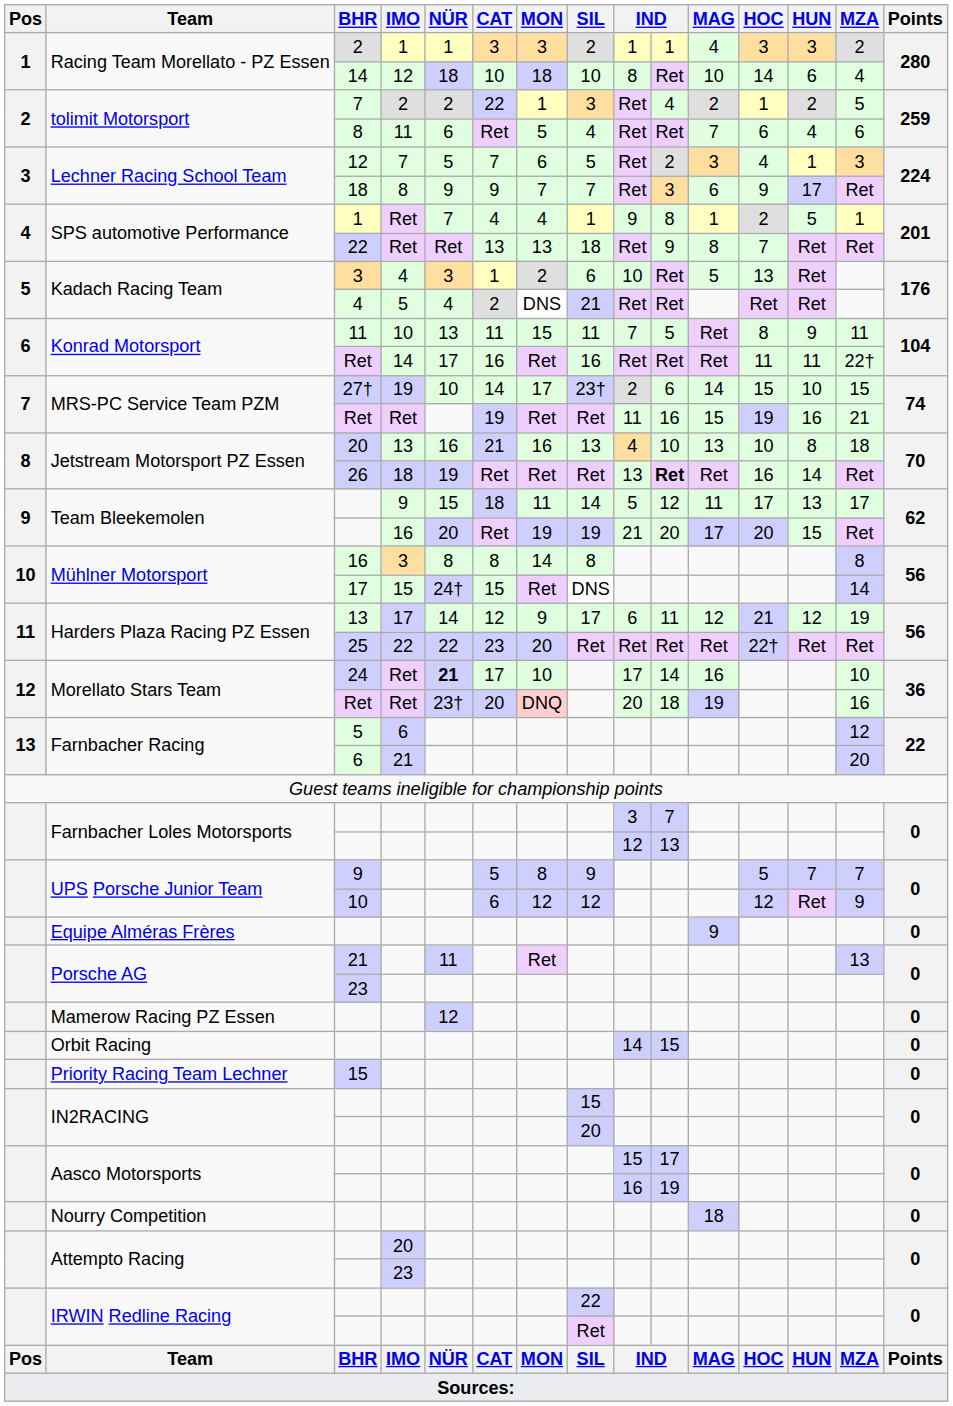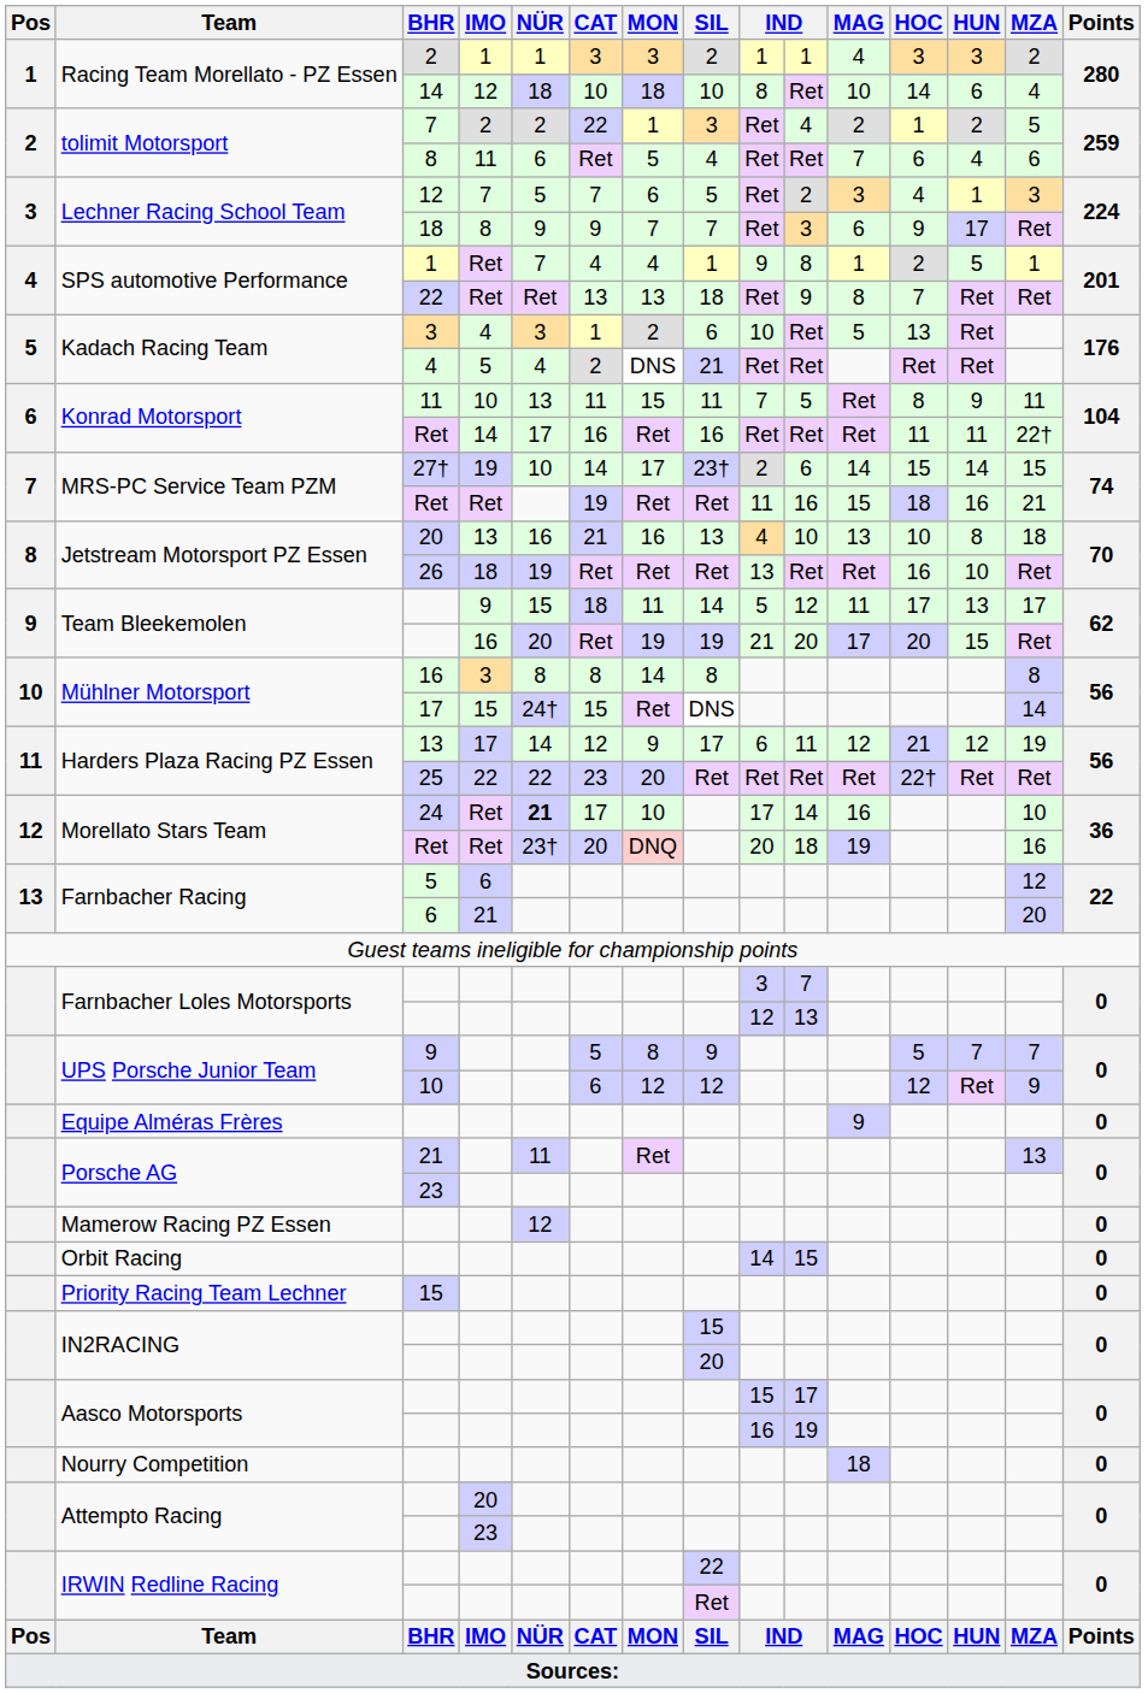27† | HUN: 10 -> 14
MRS-PC Service Team PZM / Ret | HOC: 19 -> 18
26 | column 10: bold -> normal
26 | HUN: 14 -> 10
